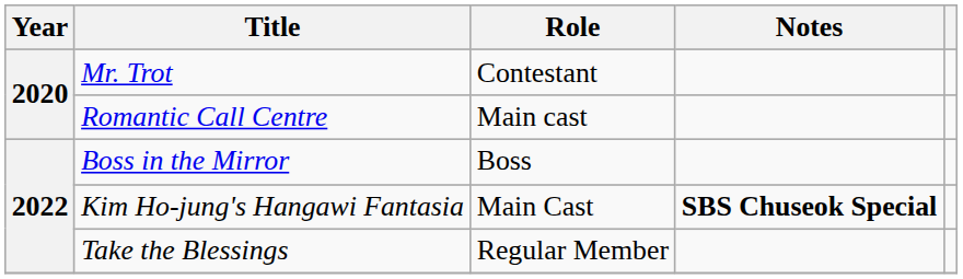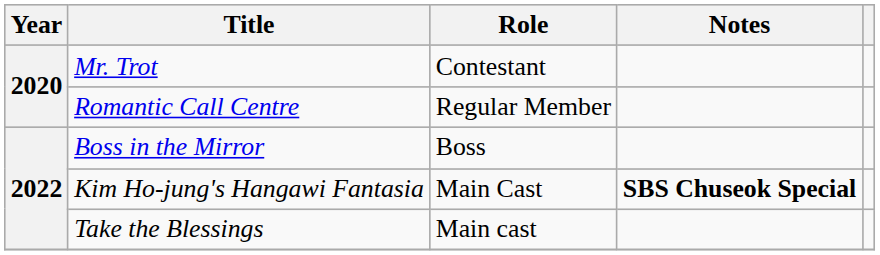Romantic Call Centre | Role: Main cast -> Regular Member
Take the Blessings | Role: Regular Member -> Main cast
